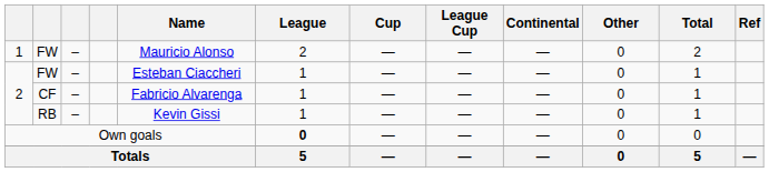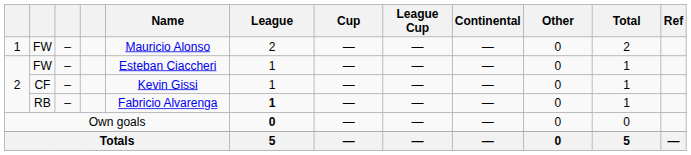CF | Name: Fabricio Alvarenga -> Kevin Gissi
RB | Name: Kevin Gissi -> Fabricio Alvarenga
RB | League: normal -> bold
